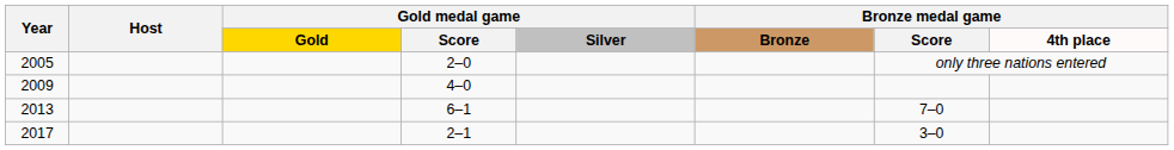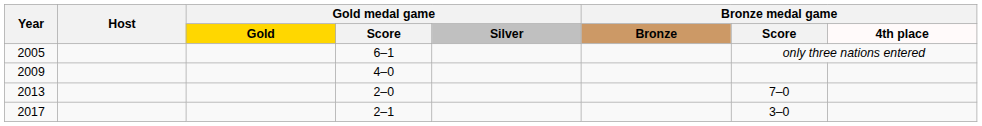2005 | Gold medal game / Score: 2–0 -> 6–1
2013 | Gold medal game / Score: 6–1 -> 2–0
